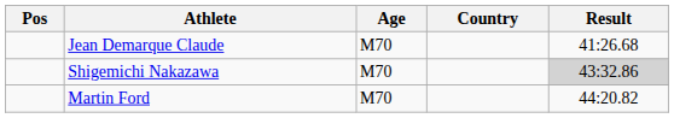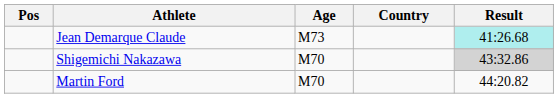Jean Demarque Claude | Age: M70 -> M73
Jean Demarque Claude | Result: no background -> paleturquoise background
